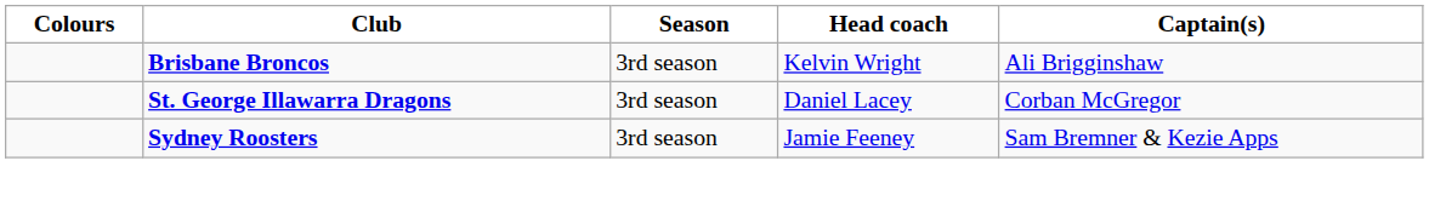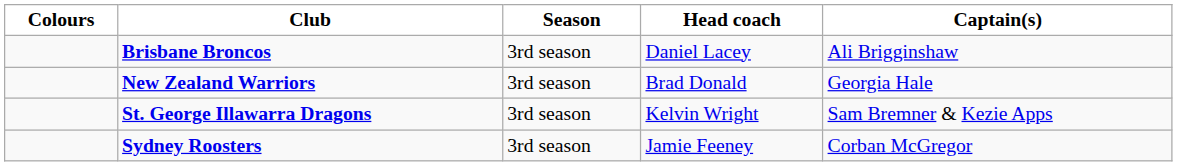Brisbane Broncos | Head coach: Kelvin Wright -> Daniel Lacey
+ row: New Zealand Warriors | 3rd season | Brad Donald | Georgia Hale
St. George Illawarra Dragons | Head coach: Daniel Lacey -> Kelvin Wright
St. George Illawarra Dragons | Captain(s): Corban McGregor -> Sam Bremner & Kezie Apps
Sydney Roosters | Captain(s): Sam Bremner & Kezie Apps -> Corban McGregor
